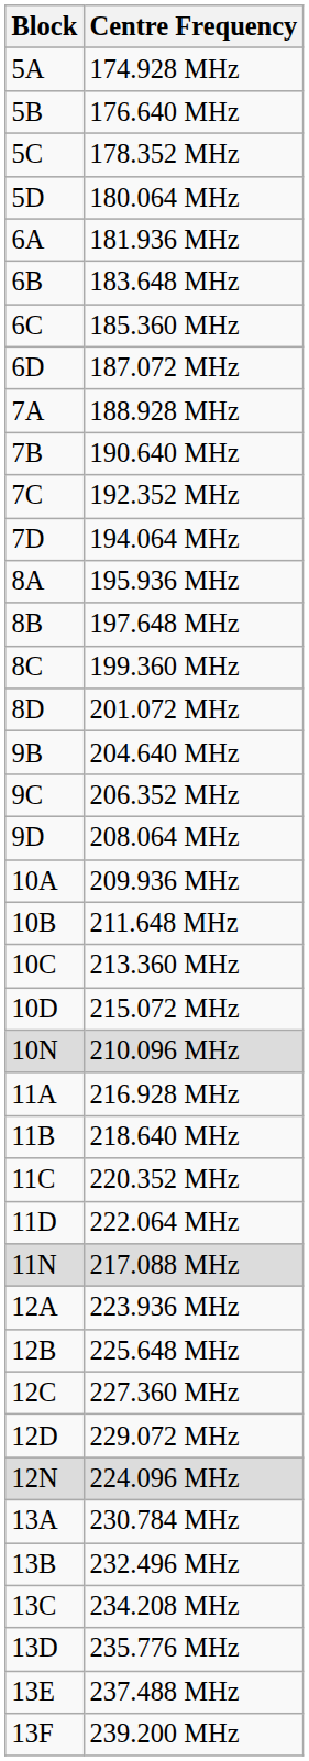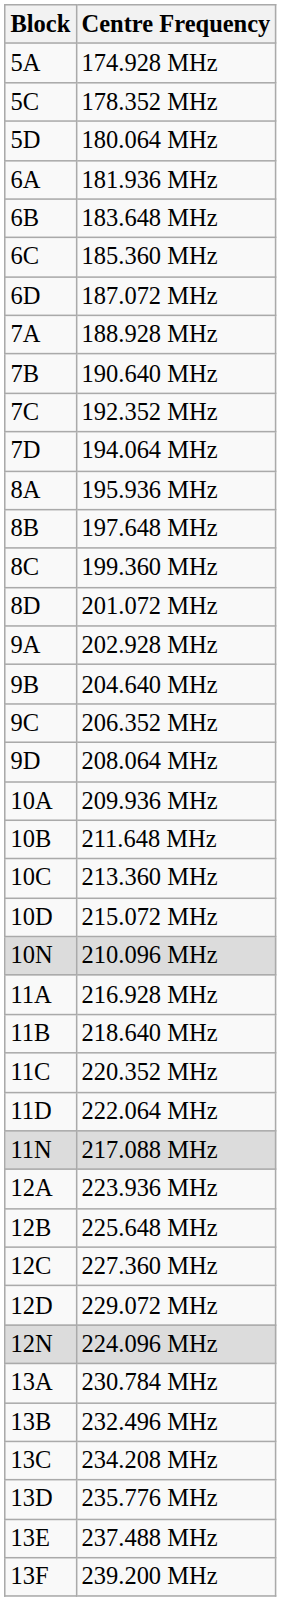- row: 5B | 176.640 MHz
+ row: 9A | 202.928 MHz
